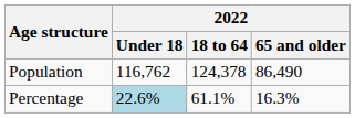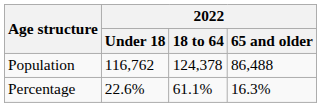Population | 2022 / 65 and older: 86,490 -> 86,488
Percentage | 2022 / Under 18: lightblue background -> no background
